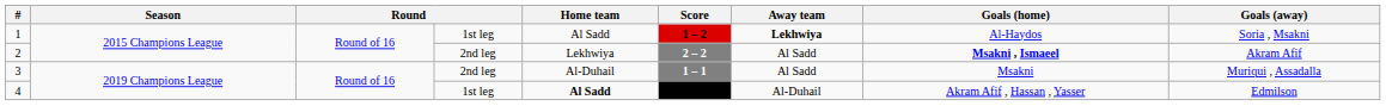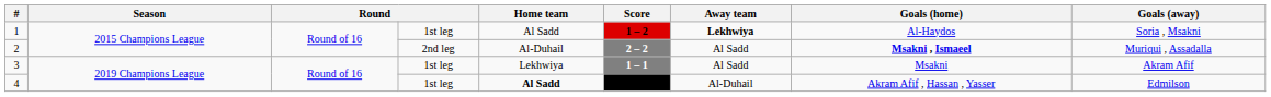2 | Home team: Lekhwiya -> Al-Duhail
2 | Goals (away): Akram Afif -> Muriqui , Assadalla
3 | column 4: 2nd leg -> 1st leg
3 | Home team: Al-Duhail -> Lekhwiya
3 | Goals (away): Muriqui , Assadalla -> Akram Afif
